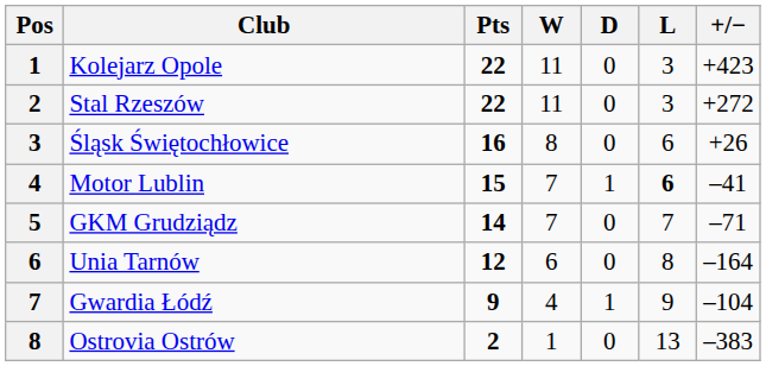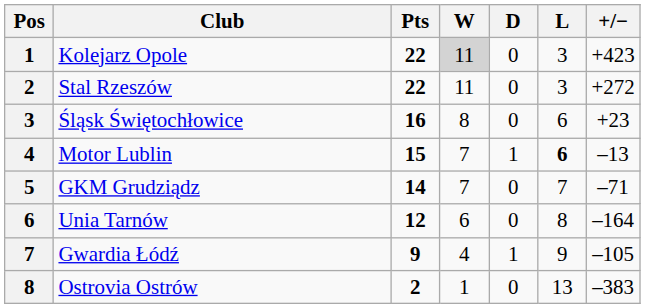Kolejarz Opole | W: no background -> lightgrey background
Śląsk Świętochłowice | +/−: +26 -> +23
Motor Lublin | +/−: –41 -> –13
Gwardia Łódź | +/−: –104 -> –105
